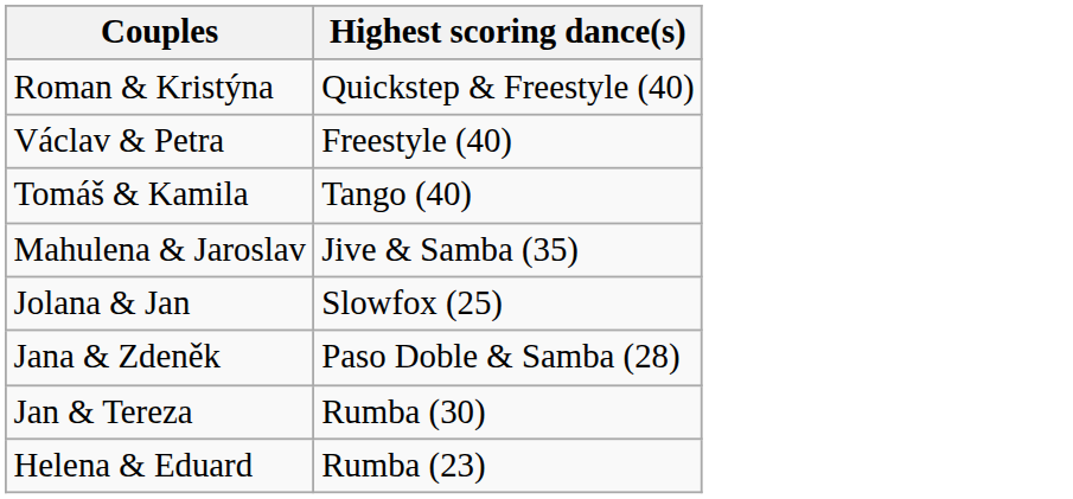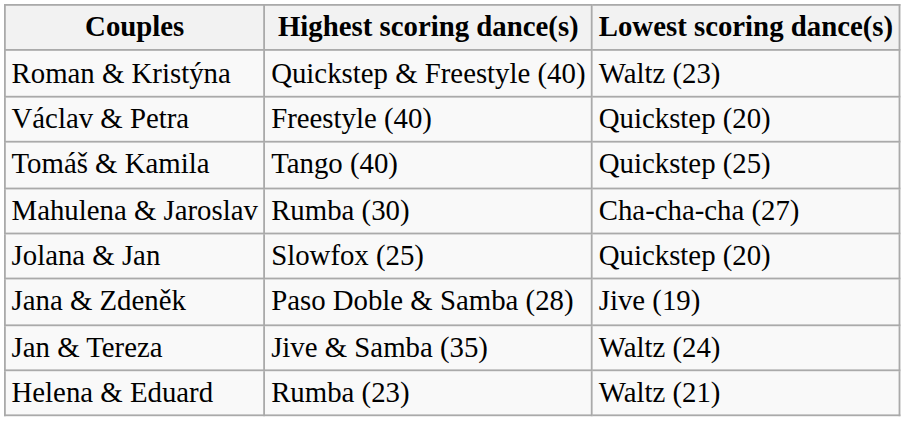+ column: Lowest scoring dance(s) | Waltz (23) | Quickstep (20) | Quickstep (25) | Cha-cha-cha (27) | Quickstep (20) | Jive (19) | Waltz (24) | Waltz (21)
Mahulena & Jaroslav | Highest scoring dance(s): Jive & Samba (35) -> Rumba (30)
Jan & Tereza | Highest scoring dance(s): Rumba (30) -> Jive & Samba (35)
